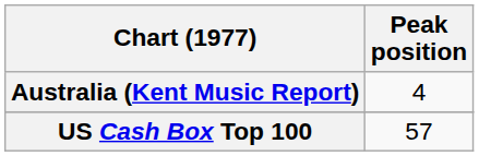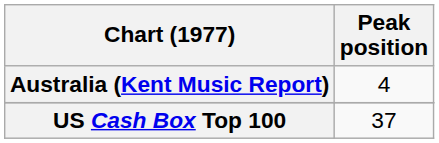US Cash Box Top 100 | Peak position: 57 -> 37
